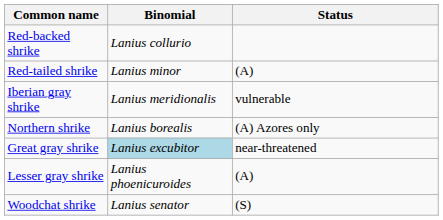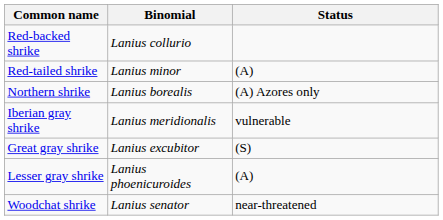rows swapped: Northern shrike <-> Iberian gray shrike
Great gray shrike | Binomial: lightblue background -> no background
Great gray shrike | Status: near-threatened -> (S)
Woodchat shrike | Status: (S) -> near-threatened
